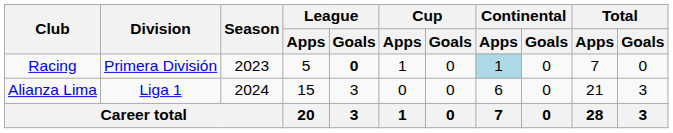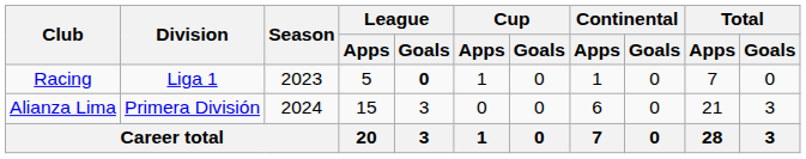Racing | Division: Primera División -> Liga 1
Racing | Continental / Apps: lightblue background -> no background
Alianza Lima | Division: Liga 1 -> Primera División
